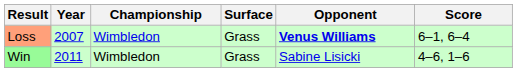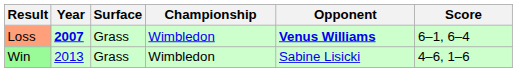columns swapped: Championship <-> Surface
Loss | Year: normal -> bold
Win | Year: 2011 -> 2013
